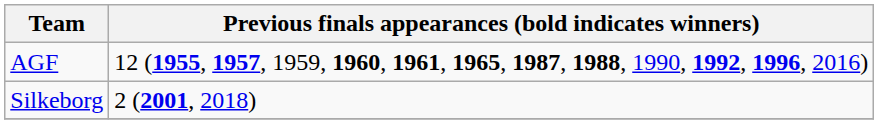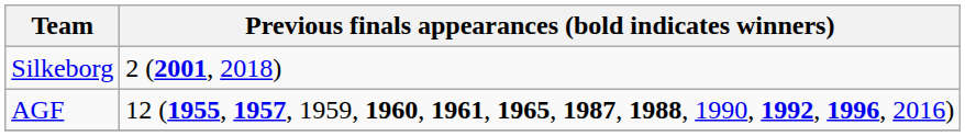rows swapped: Silkeborg <-> AGF
